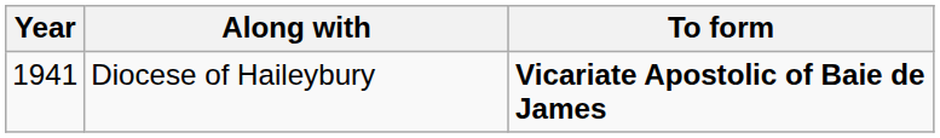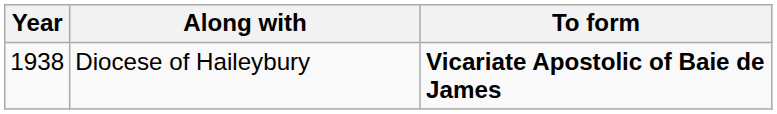Diocese of Haileybury | Year: 1941 -> 1938
